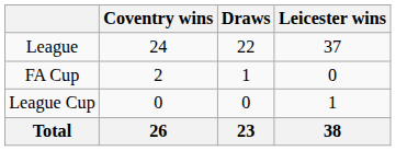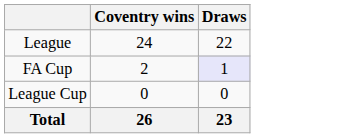- column: Leicester wins | 37 | 0 | 1 | 38
FA Cup | Draws: no background -> lavender background
